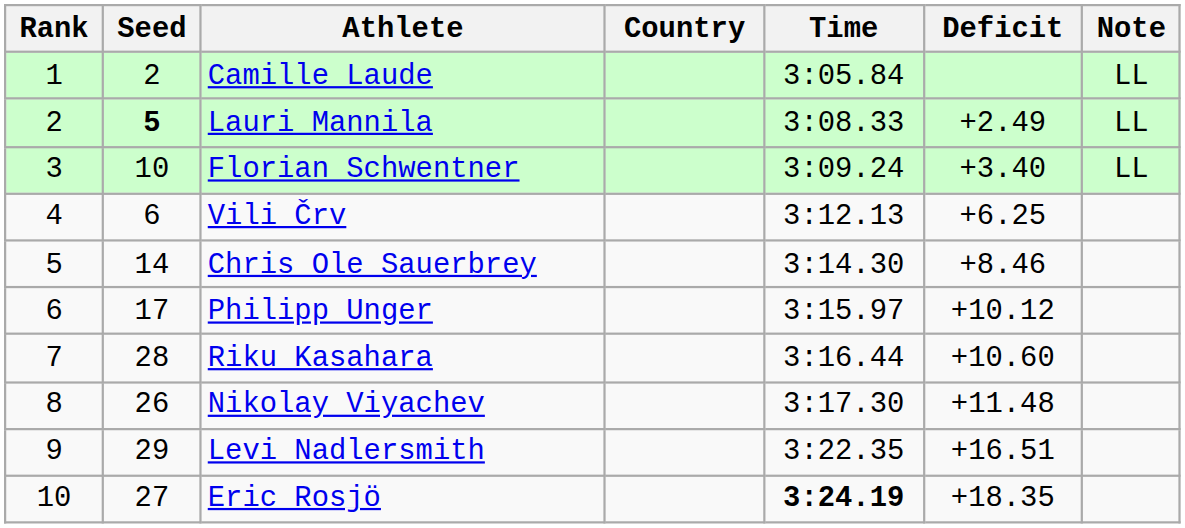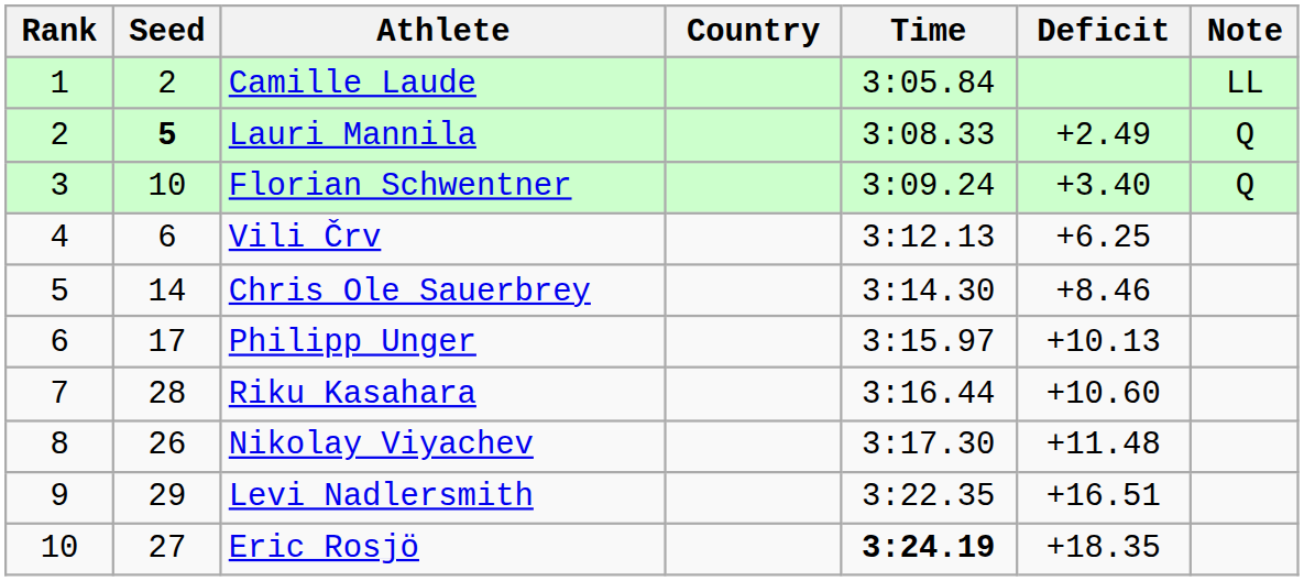Lauri Mannila | Note: LL -> Q
Florian Schwentner | Note: LL -> Q
Philipp Unger | Deficit: +10.12 -> +10.13
